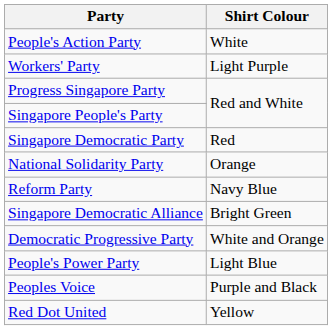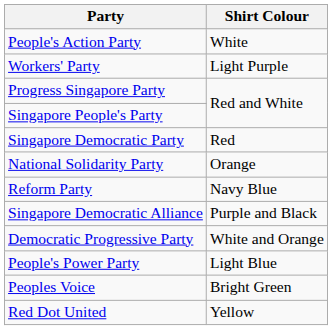Singapore Democratic Alliance | Shirt Colour: Bright Green -> Purple and Black
Peoples Voice | Shirt Colour: Purple and Black -> Bright Green
